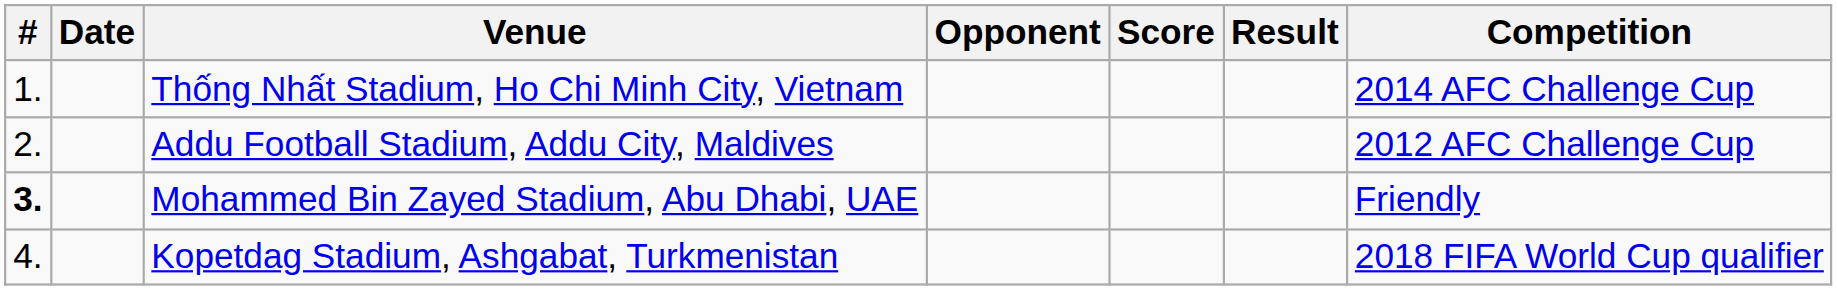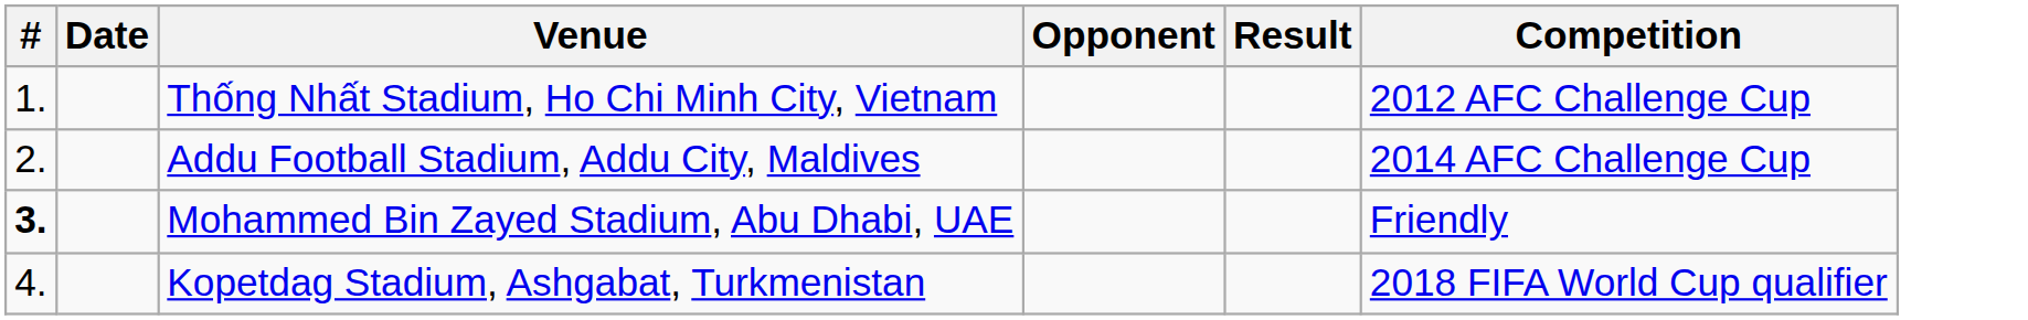- column: Score
Thống Nhất Stadium, Ho Chi Minh City, Vietnam | Competition: 2014 AFC Challenge Cup -> 2012 AFC Challenge Cup
Addu Football Stadium, Addu City, Maldives | Competition: 2012 AFC Challenge Cup -> 2014 AFC Challenge Cup
